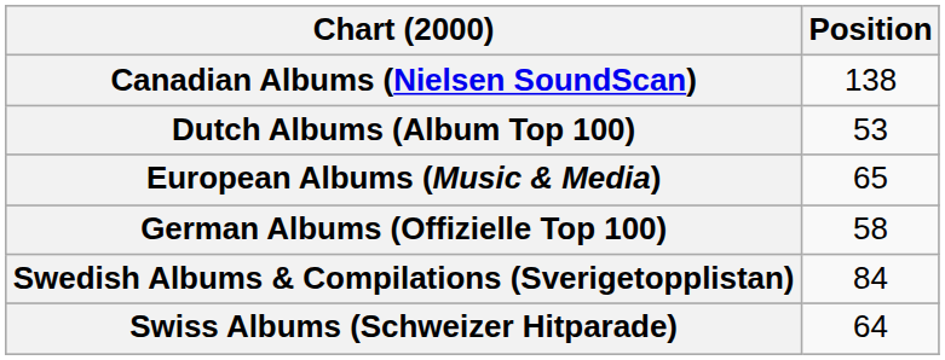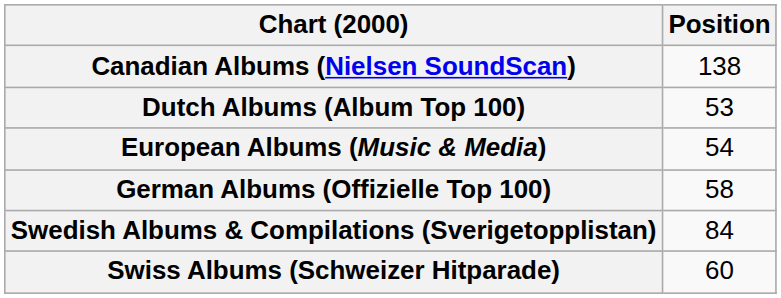European Albums (Music & Media) | Position: 65 -> 54
Swiss Albums (Schweizer Hitparade) | Position: 64 -> 60
